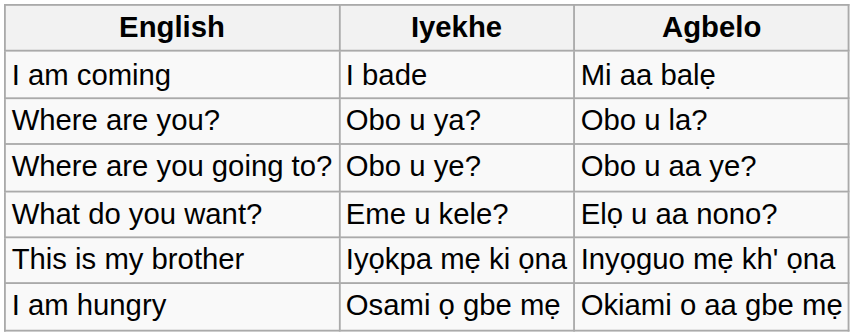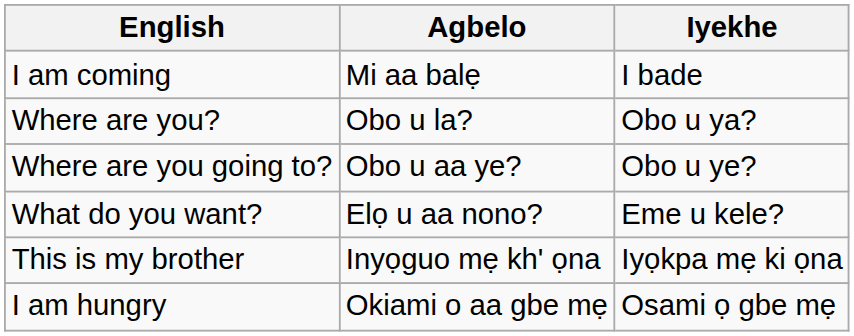columns swapped: Iyekhe <-> Agbelo
